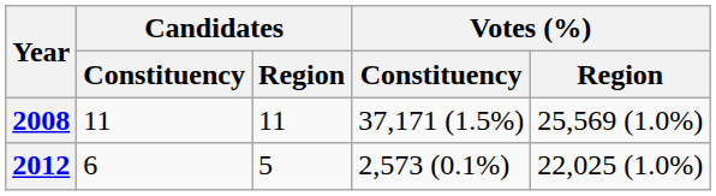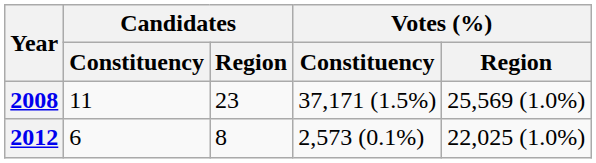2008 | Candidates / Region: 11 -> 23
2012 | Candidates / Region: 5 -> 8
